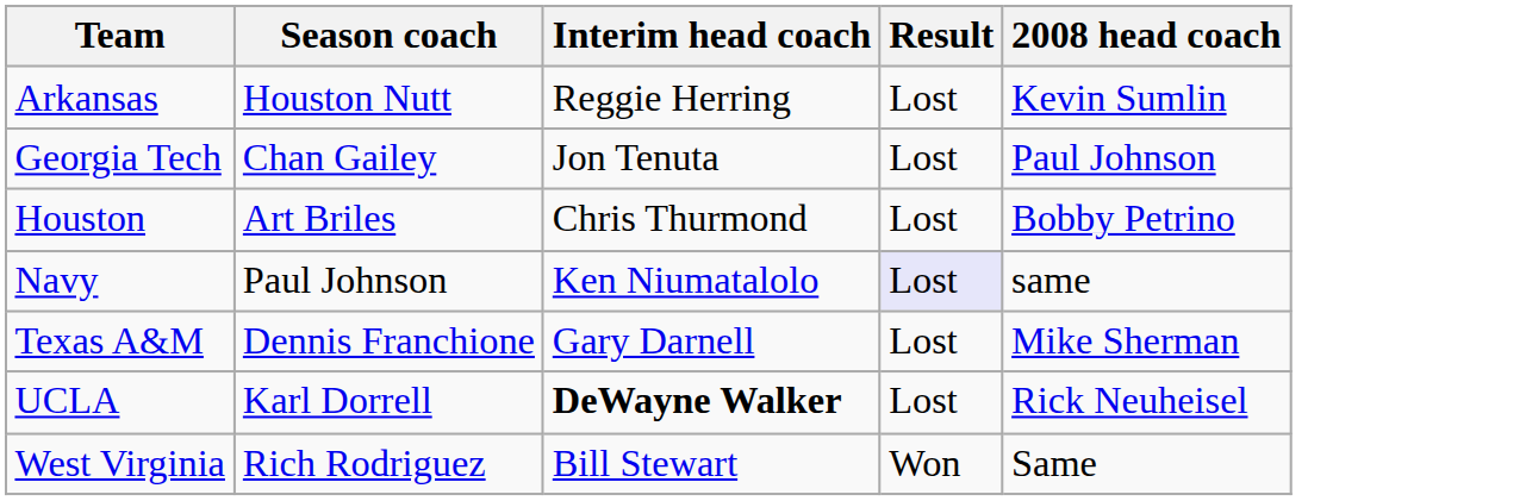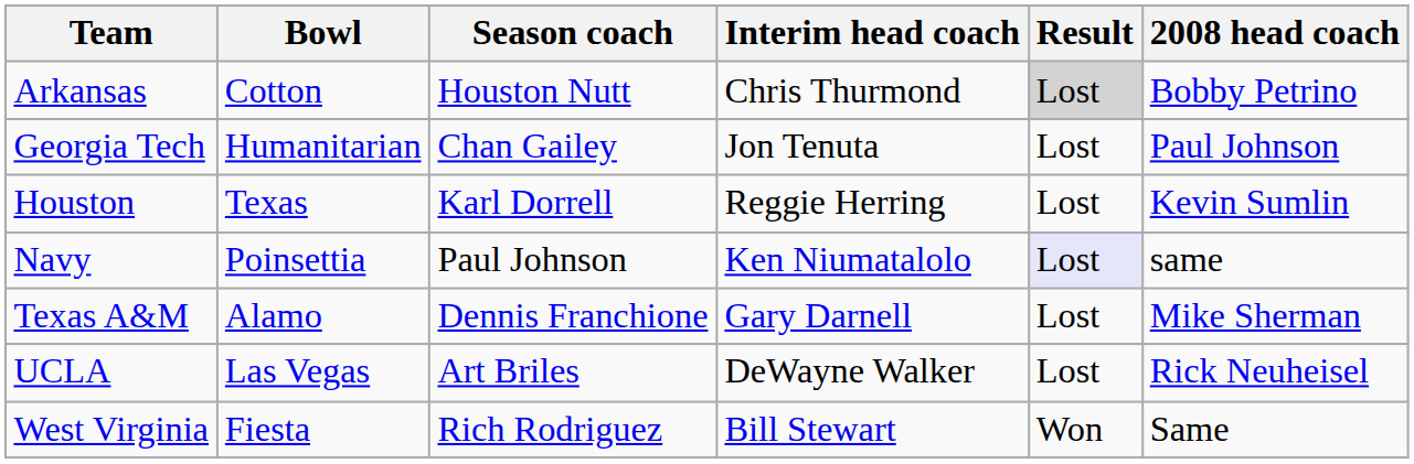+ column: Bowl | Cotton | Humanitarian | Texas | Poinsettia | Alamo | Las Vegas | Fiesta
Arkansas | Interim head coach: Reggie Herring -> Chris Thurmond
Arkansas | Result: no background -> lightgrey background
Arkansas | 2008 head coach: Kevin Sumlin -> Bobby Petrino
Houston | Season coach: Art Briles -> Karl Dorrell
Houston | Interim head coach: Chris Thurmond -> Reggie Herring
Houston | 2008 head coach: Bobby Petrino -> Kevin Sumlin
UCLA | Season coach: Karl Dorrell -> Art Briles
UCLA | Interim head coach: bold -> normal
